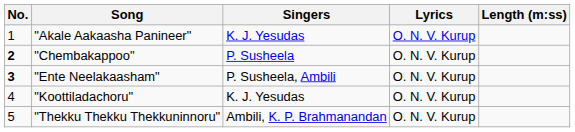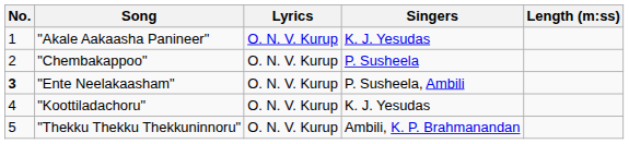columns swapped: Singers <-> Lyrics
"Chembakappoo" | No.: bold -> normal
